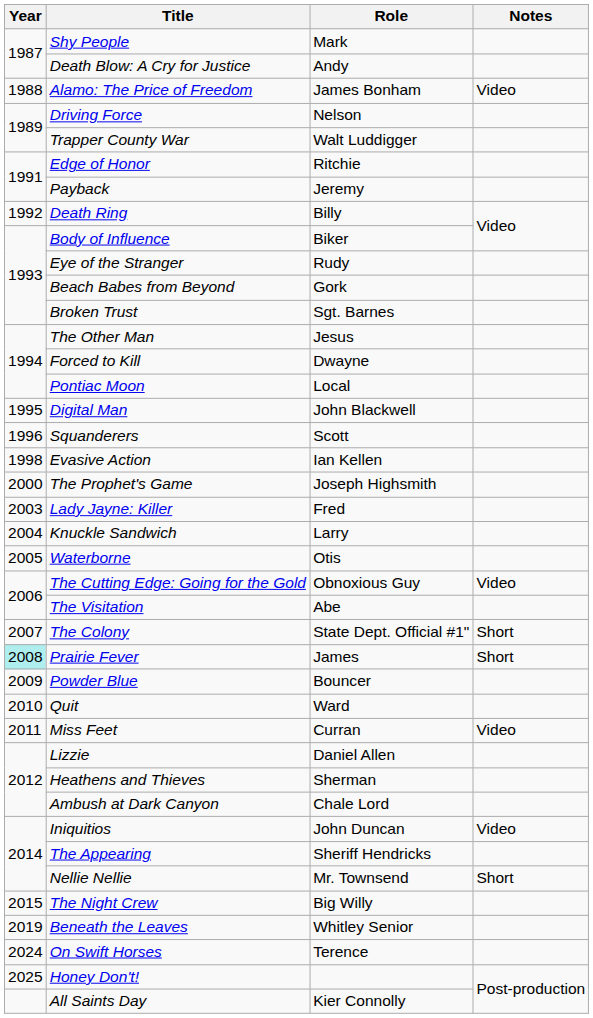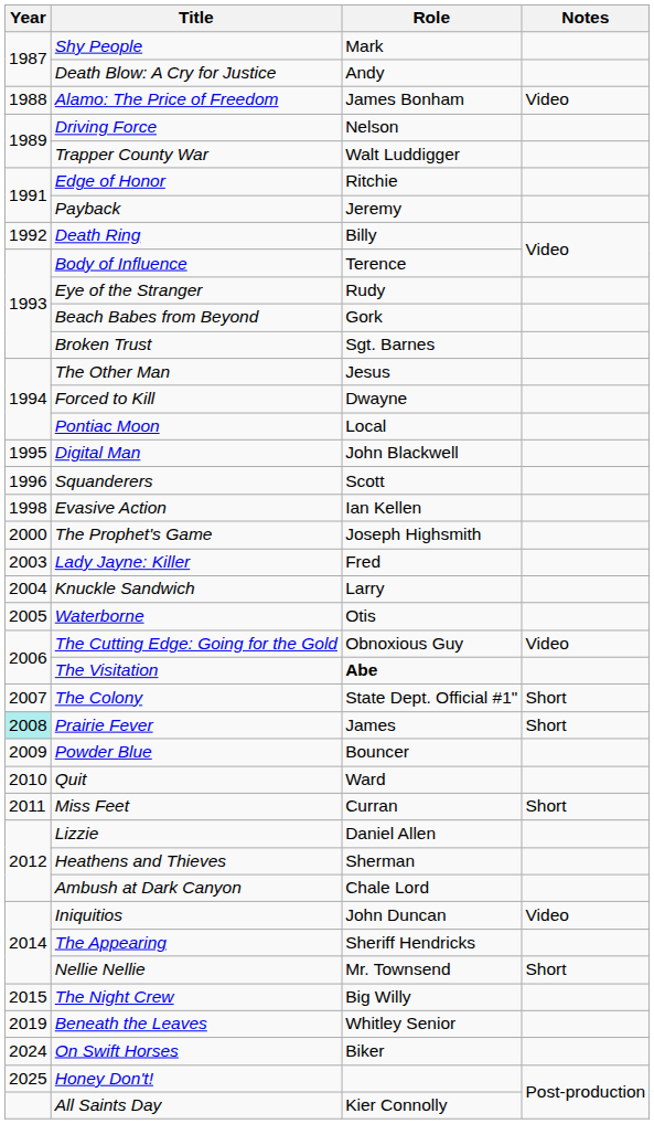Body of Influence | Role: Biker -> Terence
The Visitation | Role: normal -> bold
Miss Feet | Notes: Video -> Short
On Swift Horses | Role: Terence -> Biker
